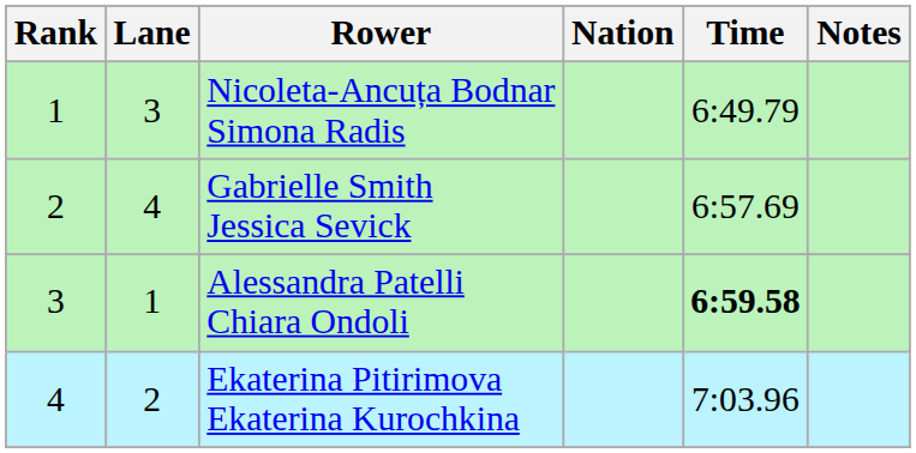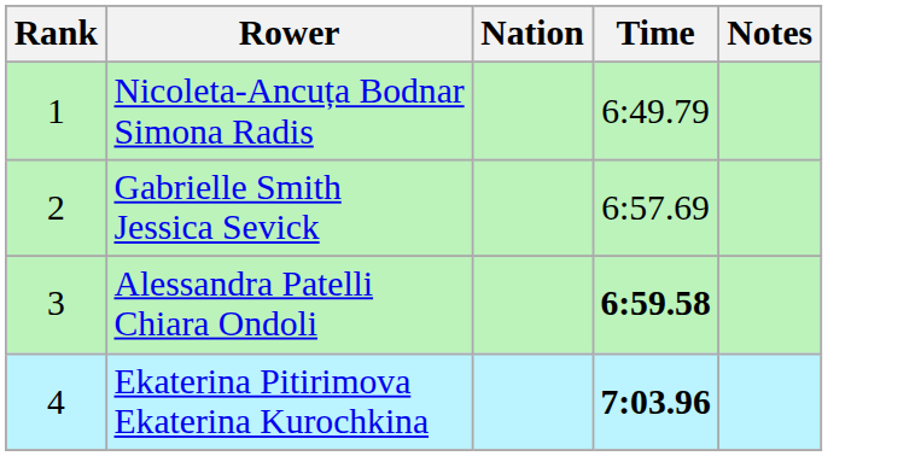- column: Lane | 3 | 4 | 1 | 2
Ekaterina Pitirimova Ekaterina Kurochkina | Time: normal -> bold
